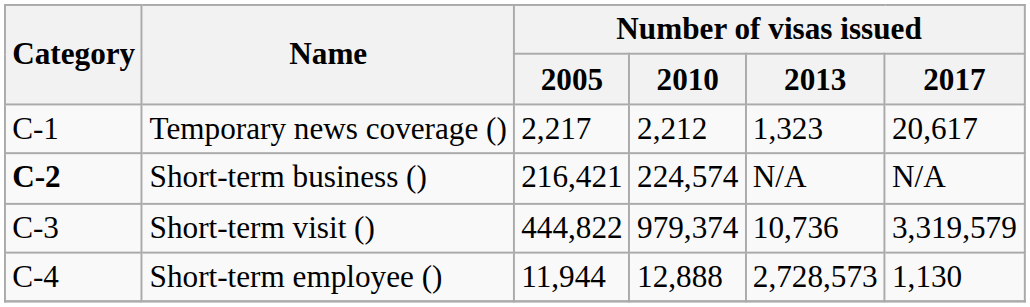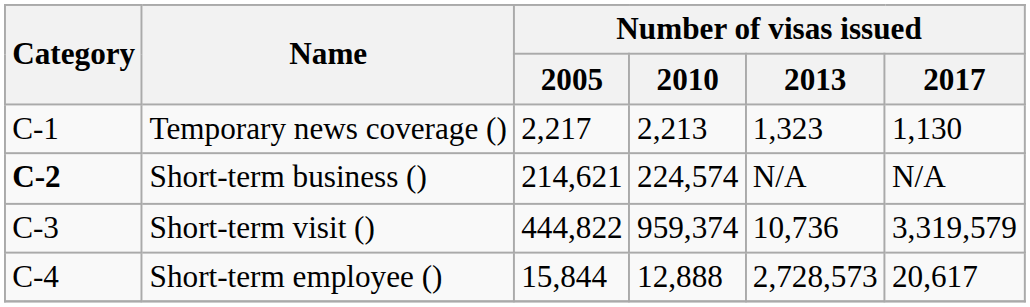Temporary news coverage () | Number of visas issued / 2010: 2,212 -> 2,213
Temporary news coverage () | Number of visas issued / 2017: 20,617 -> 1,130
Short-term business () | Number of visas issued / 2005: 216,421 -> 214,621
Short-term visit () | Number of visas issued / 2010: 979,374 -> 959,374
Short-term employee () | Number of visas issued / 2005: 11,944 -> 15,844
Short-term employee () | Number of visas issued / 2017: 1,130 -> 20,617
